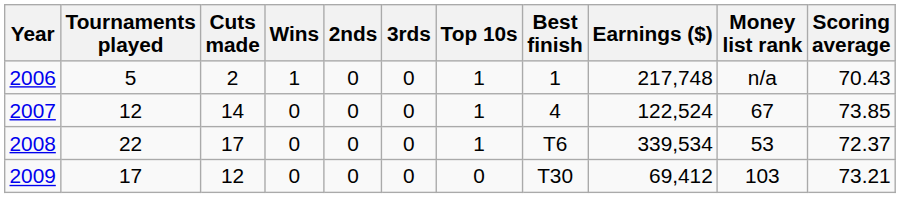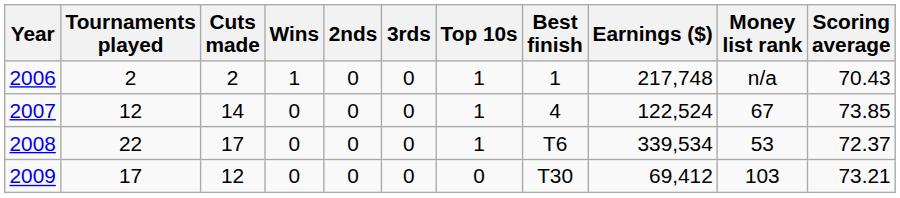2006 | Tournaments played: 5 -> 2
